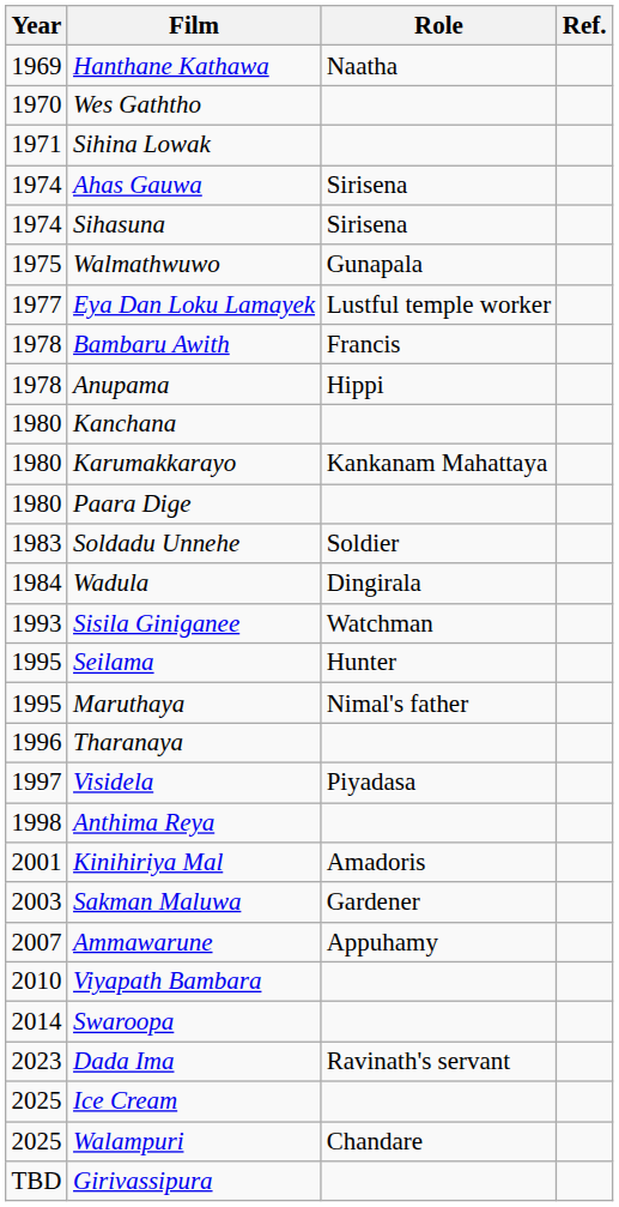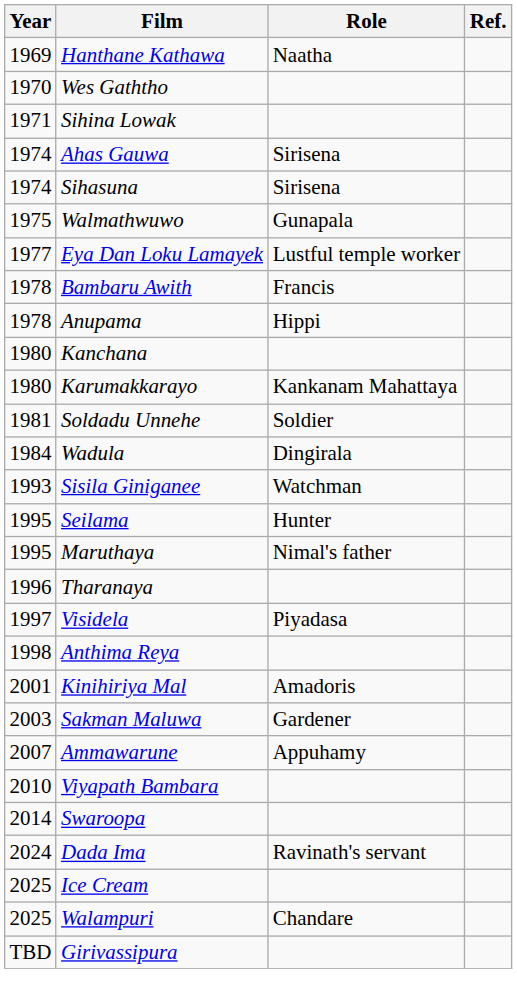- row: 1980 | Paara Dige
Soldadu Unnehe | Year: 1983 -> 1981
Dada Ima | Year: 2023 -> 2024
